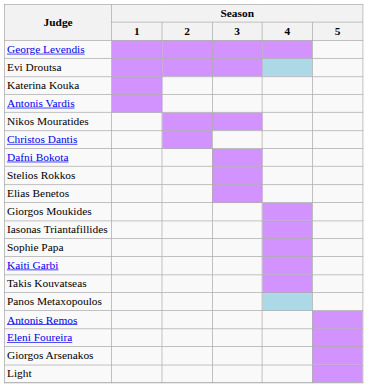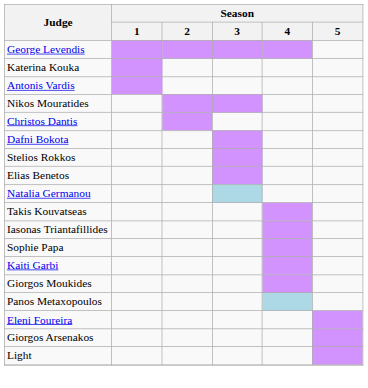- row: Evi Droutsa
+ row: Natalia Germanou
rows swapped: Takis Kouvatseas <-> Giorgos Moukides
- row: Antonis Remos
